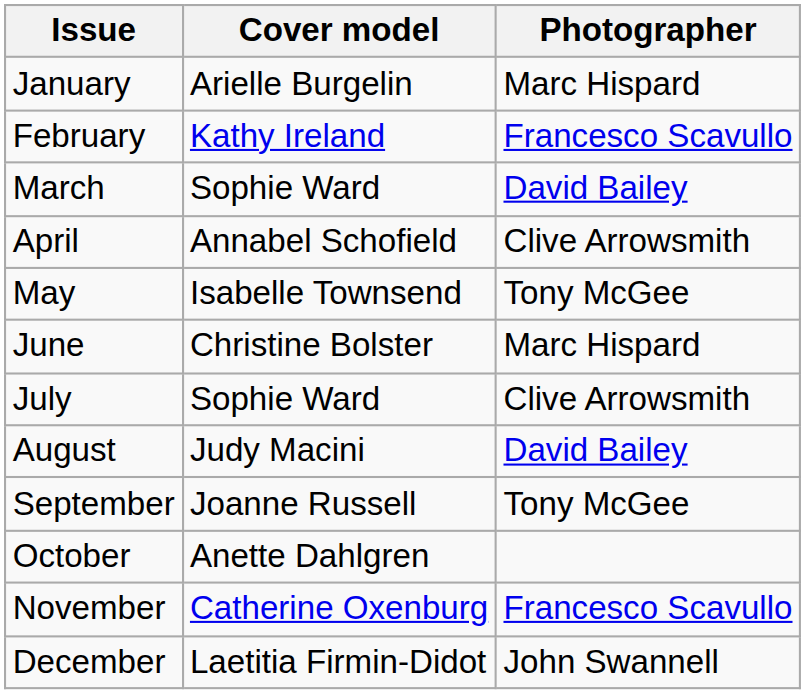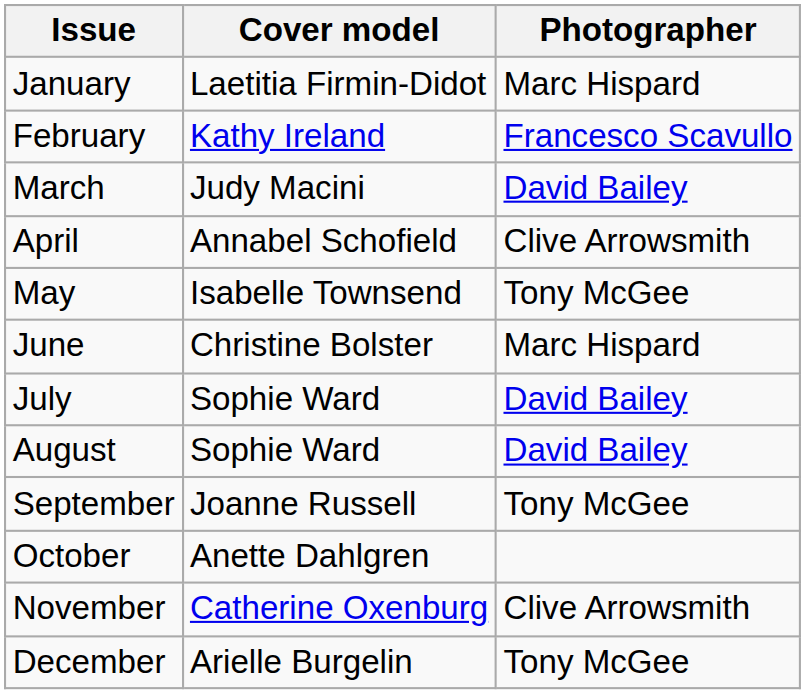January | Cover model: Arielle Burgelin -> Laetitia Firmin-Didot
March | Cover model: Sophie Ward -> Judy Macini
July | Photographer: Clive Arrowsmith -> David Bailey
August | Cover model: Judy Macini -> Sophie Ward
November | Photographer: Francesco Scavullo -> Clive Arrowsmith
December | Cover model: Laetitia Firmin-Didot -> Arielle Burgelin
December | Photographer: John Swannell -> Tony McGee
